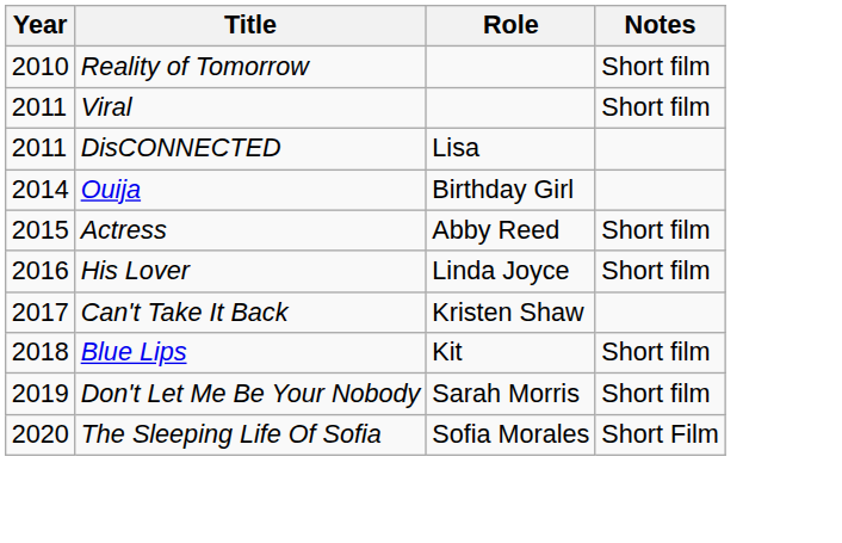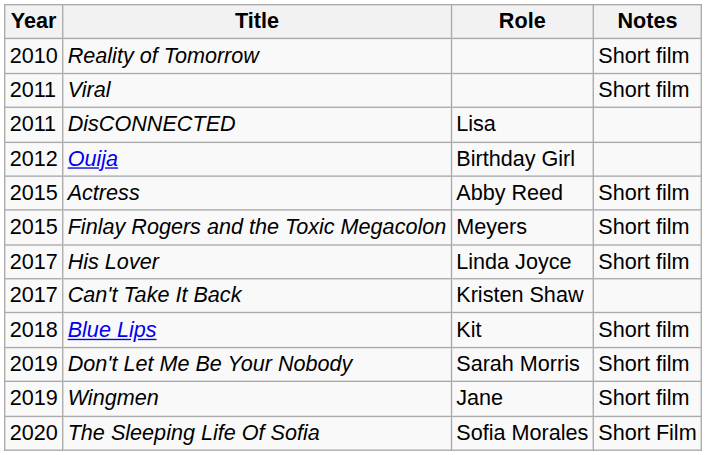Ouija | Year: 2014 -> 2012
+ row: 2015 | Finlay Rogers and the Toxic Megacolon | Meyers | Short film
His Lover | Year: 2016 -> 2017
+ row: 2019 | Wingmen | Jane | Short film
